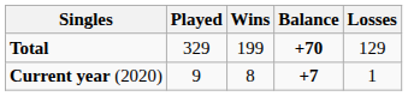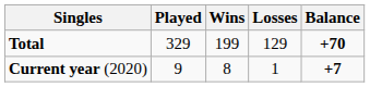columns swapped: Losses <-> Balance
